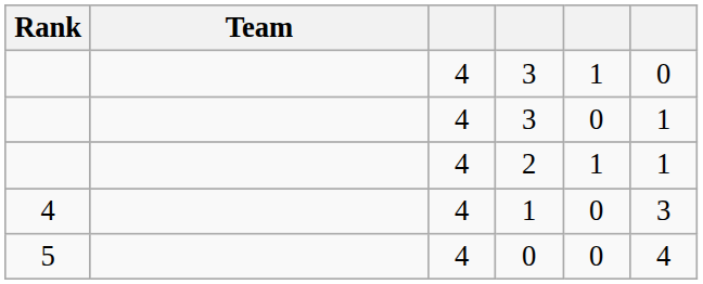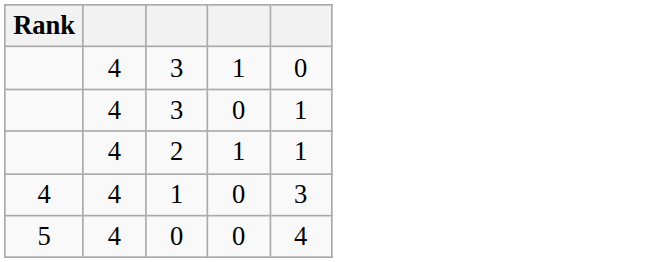- column: Team
